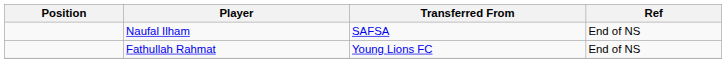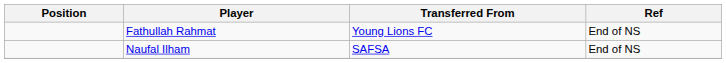rows swapped: Fathullah Rahmat <-> Naufal Ilham
